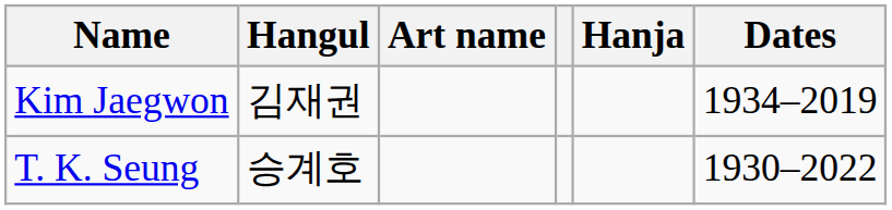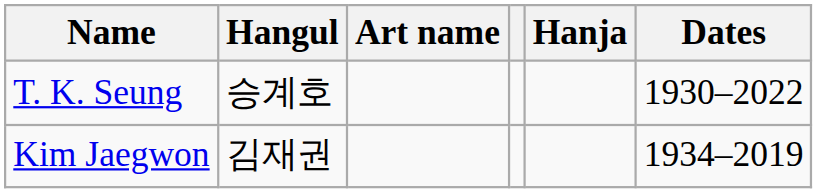rows swapped: T. K. Seung <-> Kim Jaegwon
